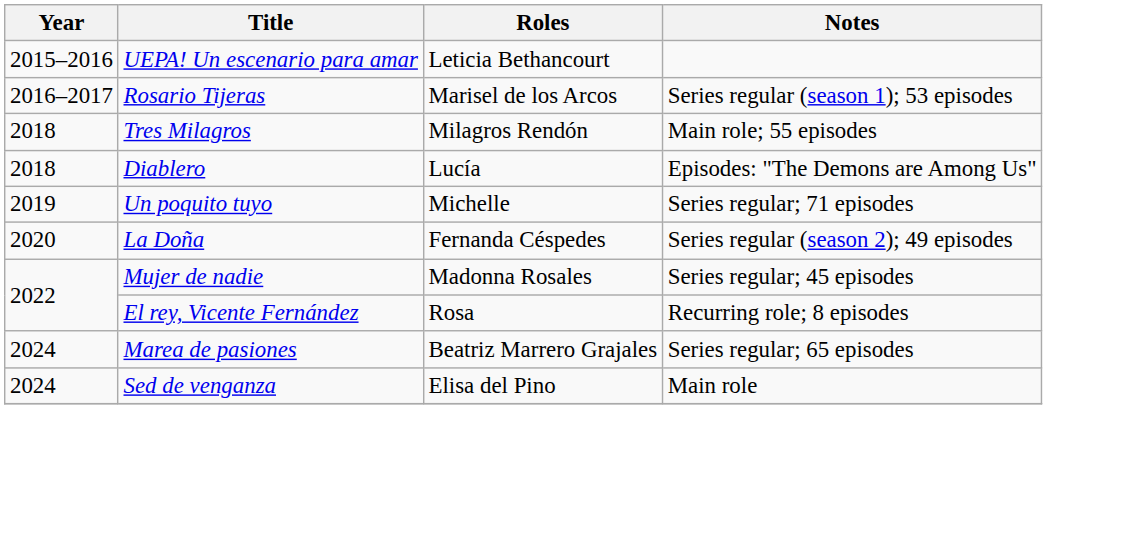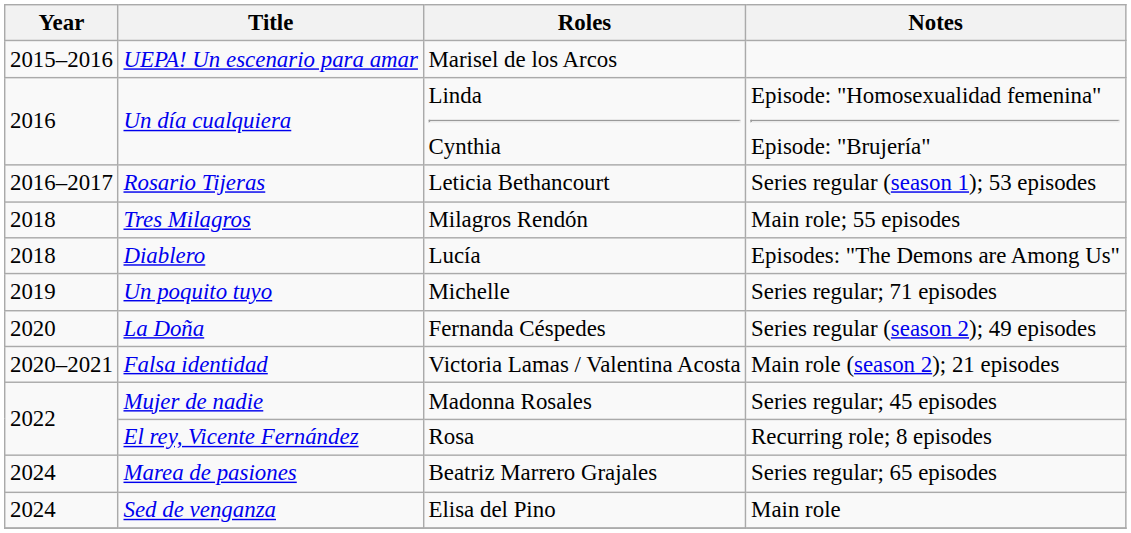UEPA! Un escenario para amar | Roles: Leticia Bethancourt -> Marisel de los Arcos
+ row: 2016 | Un día cualquiera | Linda Cynthia | Episode: "Homosexualidad femenina" Episode: "Brujería"
Rosario Tijeras | Roles: Marisel de los Arcos -> Leticia Bethancourt
+ row: 2020–2021 | Falsa identidad | Victoria Lamas / Valentina Acosta | Main role (season 2); 21 episodes
